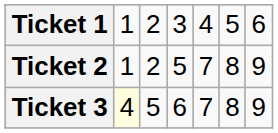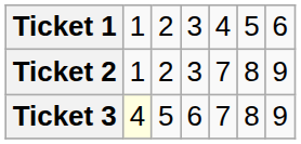Ticket 2 | column 4: 5 -> 3
